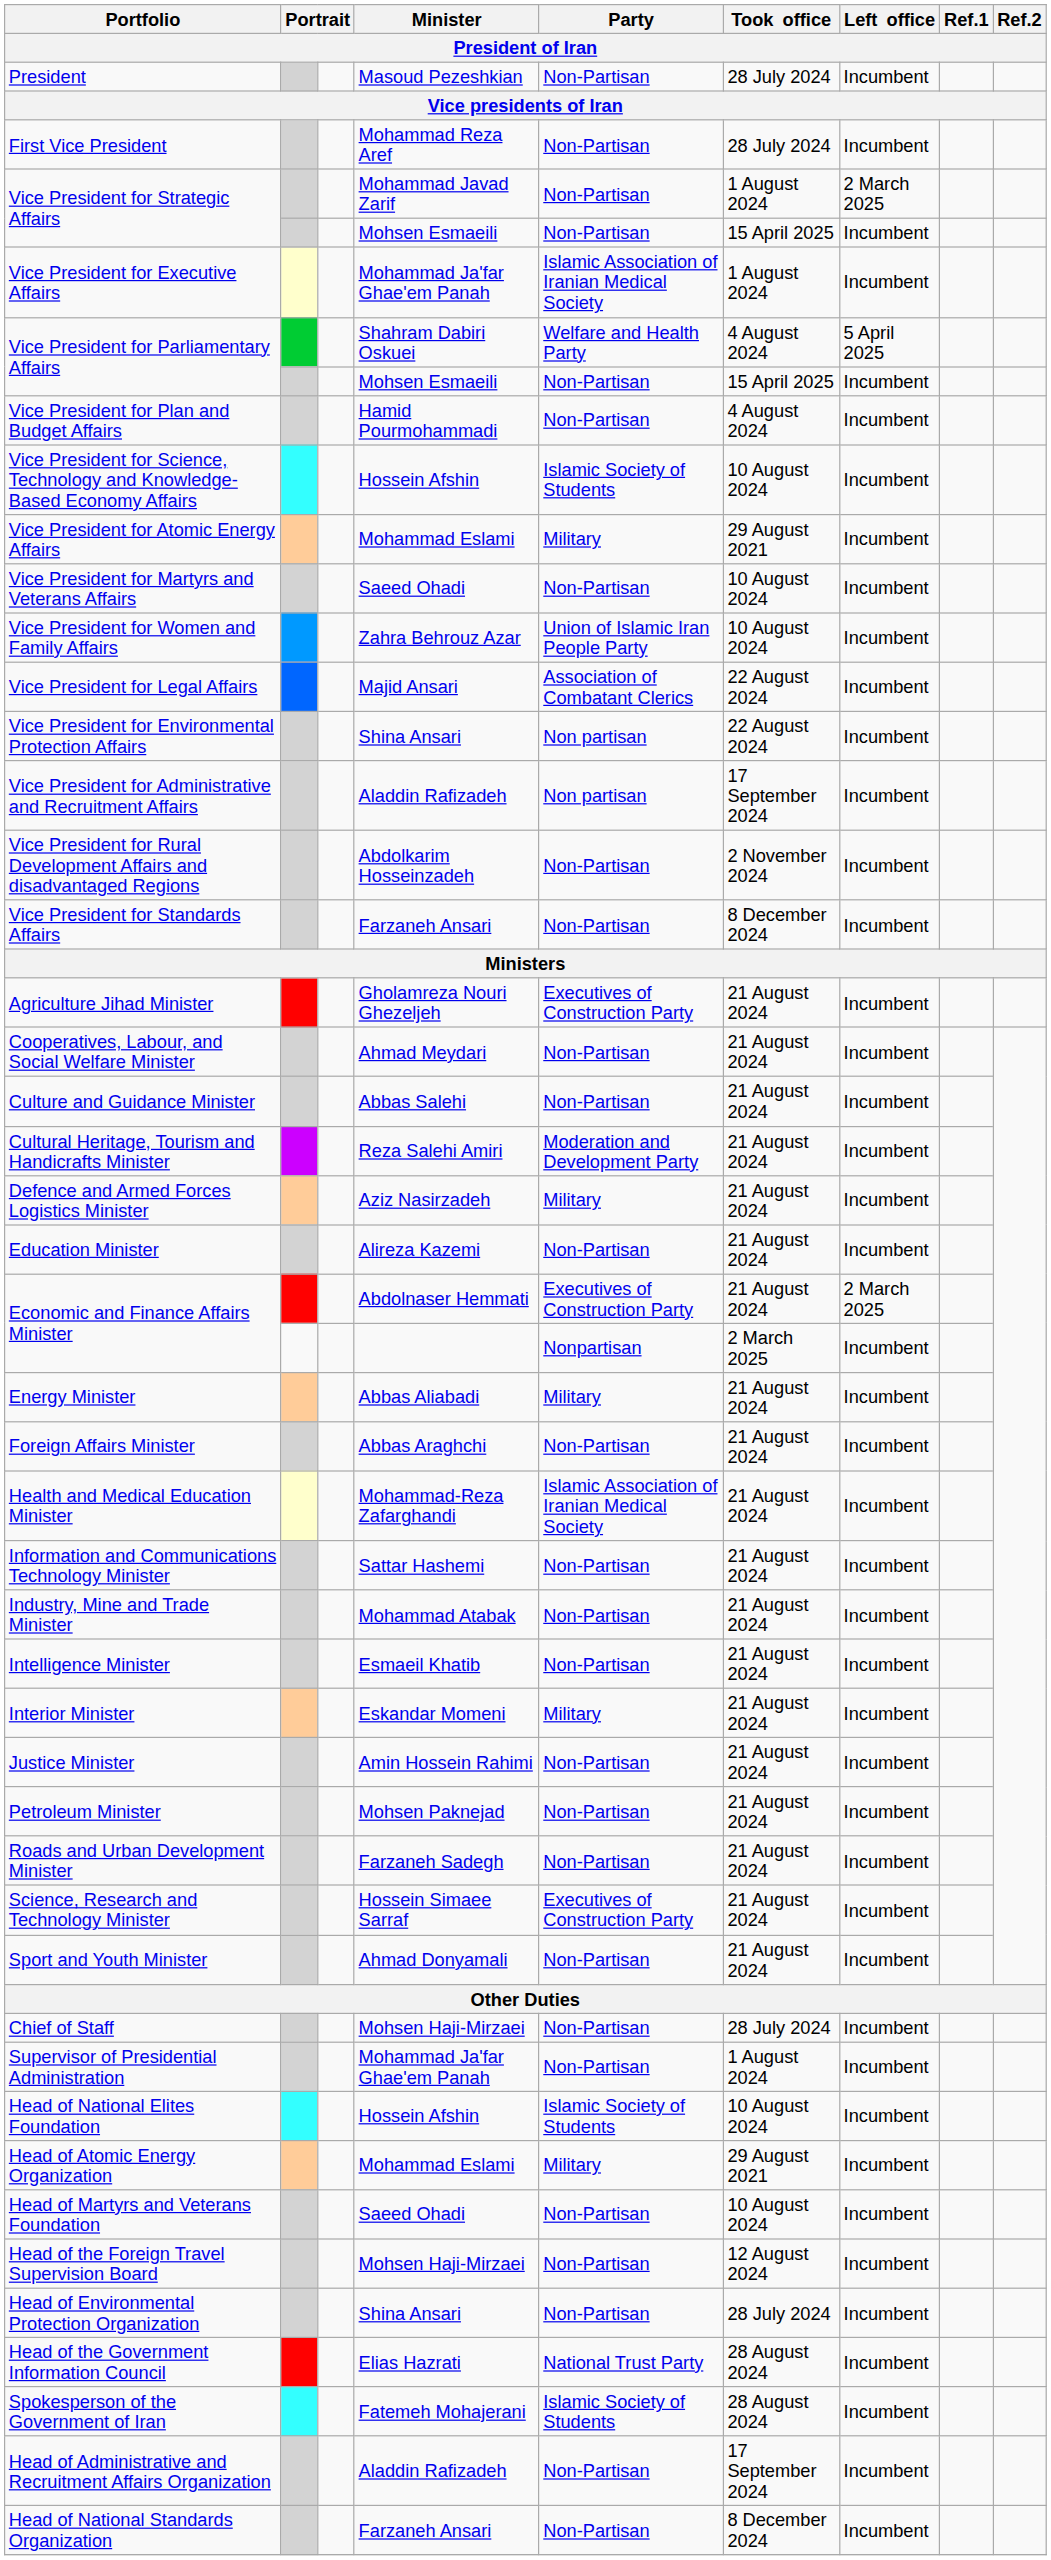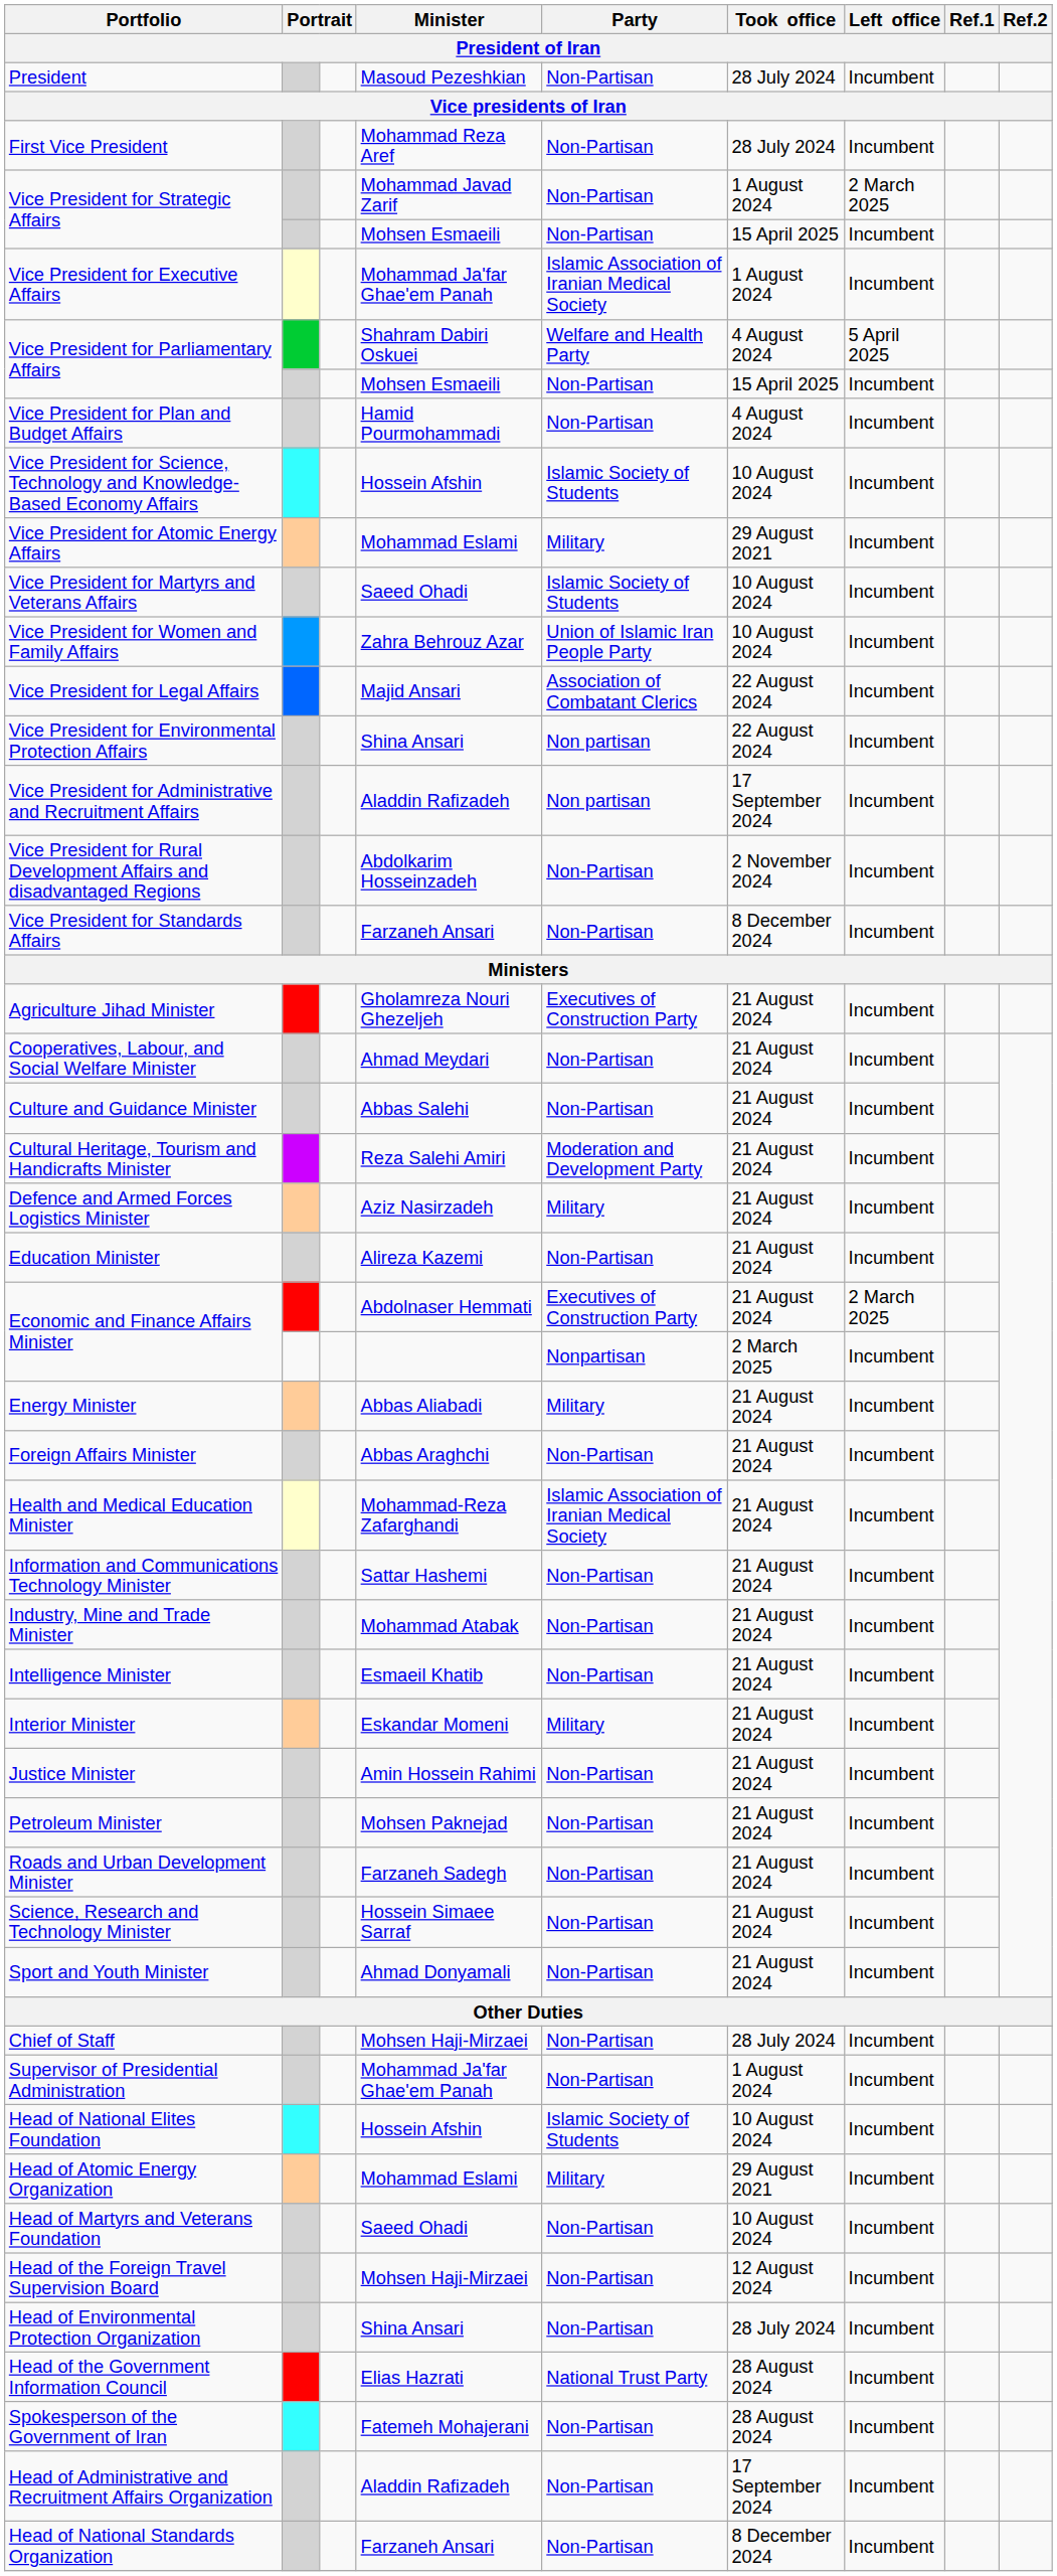Vice President for Martyrs and Veterans Affairs | Party / President of Iran: Non-Partisan -> Islamic Society of Students
Science, Research and Technology Minister | Party / President of Iran: Executives of Construction Party -> Non-Partisan
Spokesperson of the Government of Iran | Party / President of Iran: Islamic Society of Students -> Non-Partisan
